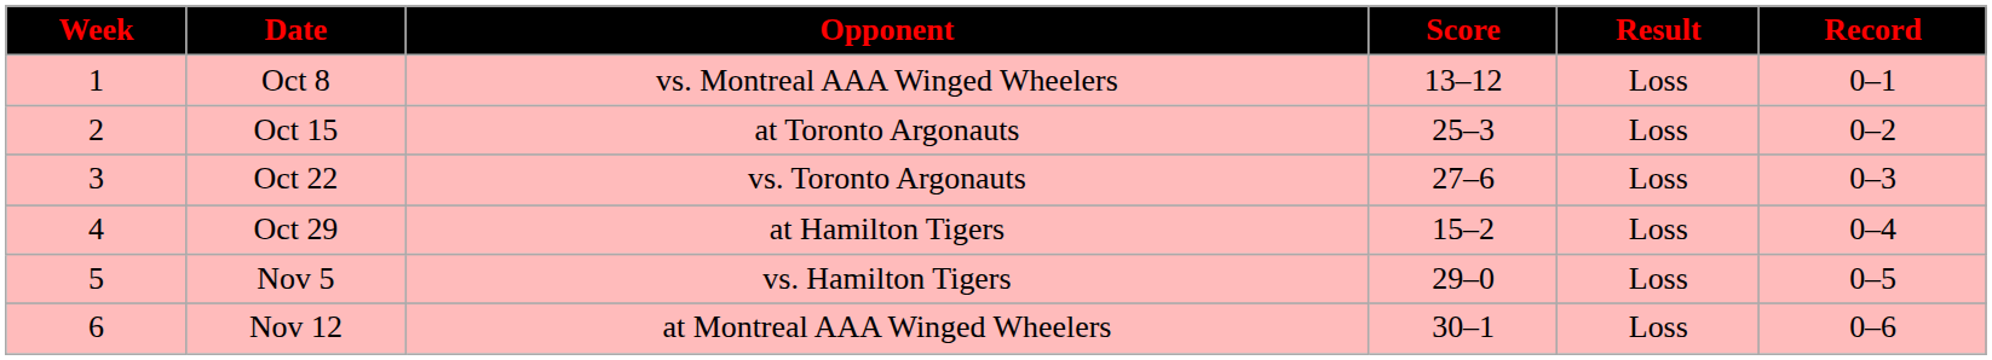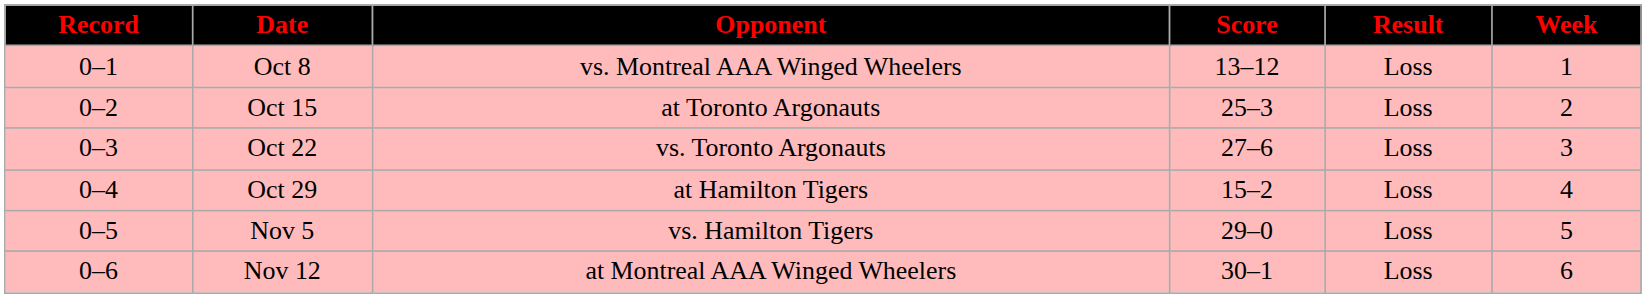columns swapped: Week <-> Record
